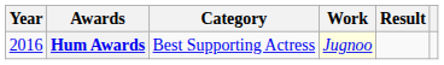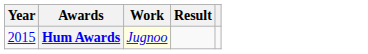- column: Category | Best Supporting Actress
Hum Awards | Year: 2016 -> 2015
